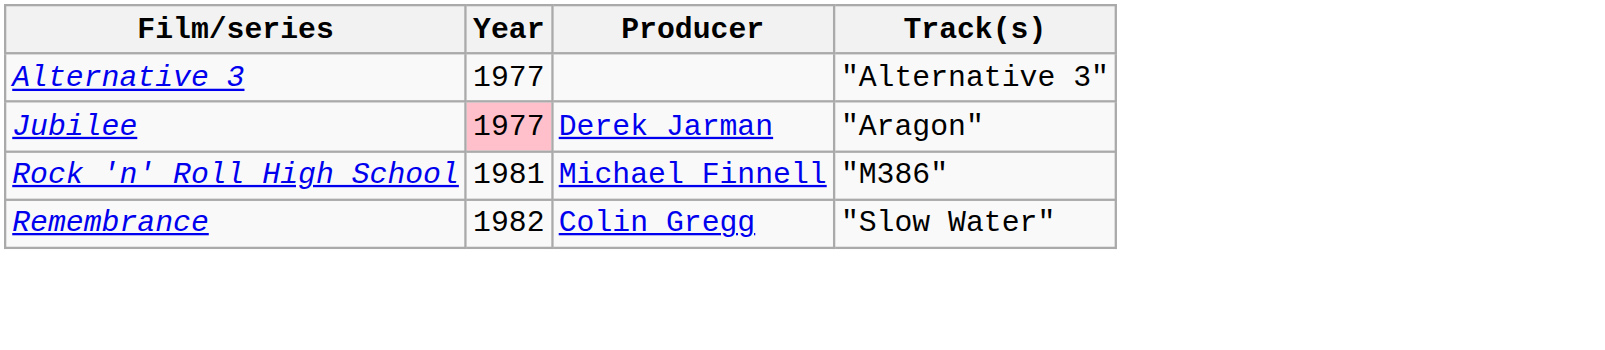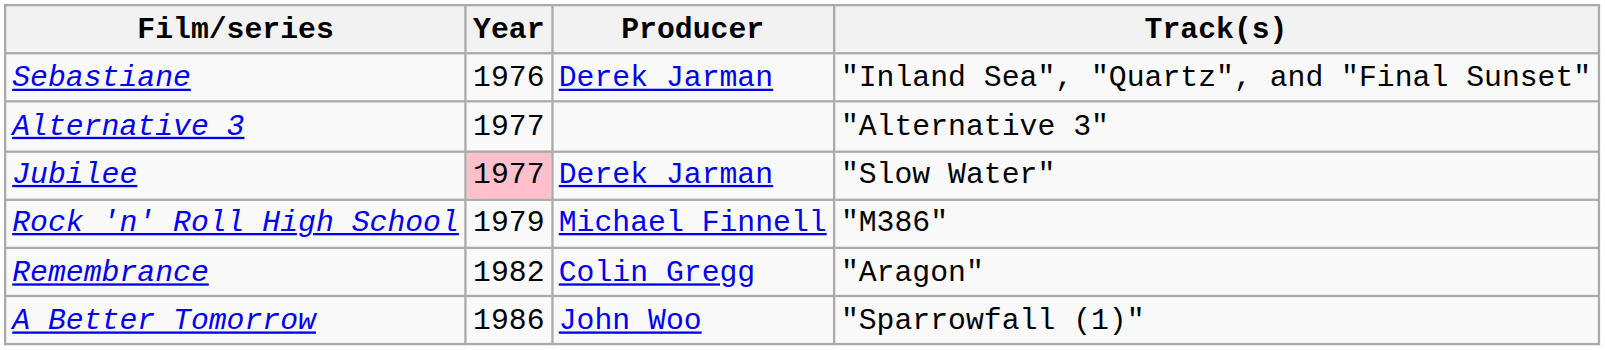+ row: Sebastiane | 1976 | Derek Jarman | "Inland Sea", "Quartz", and "Final Sunset"
Jubilee | Track(s): "Aragon" -> "Slow Water"
Rock 'n' Roll High School | Year: 1981 -> 1979
Remembrance | Track(s): "Slow Water" -> "Aragon"
+ row: A Better Tomorrow | 1986 | John Woo | "Sparrowfall (1)"
